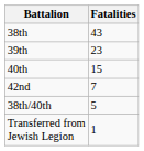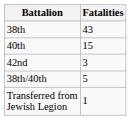- row: 39th | 23
42nd | Fatalities: 7 -> 3
